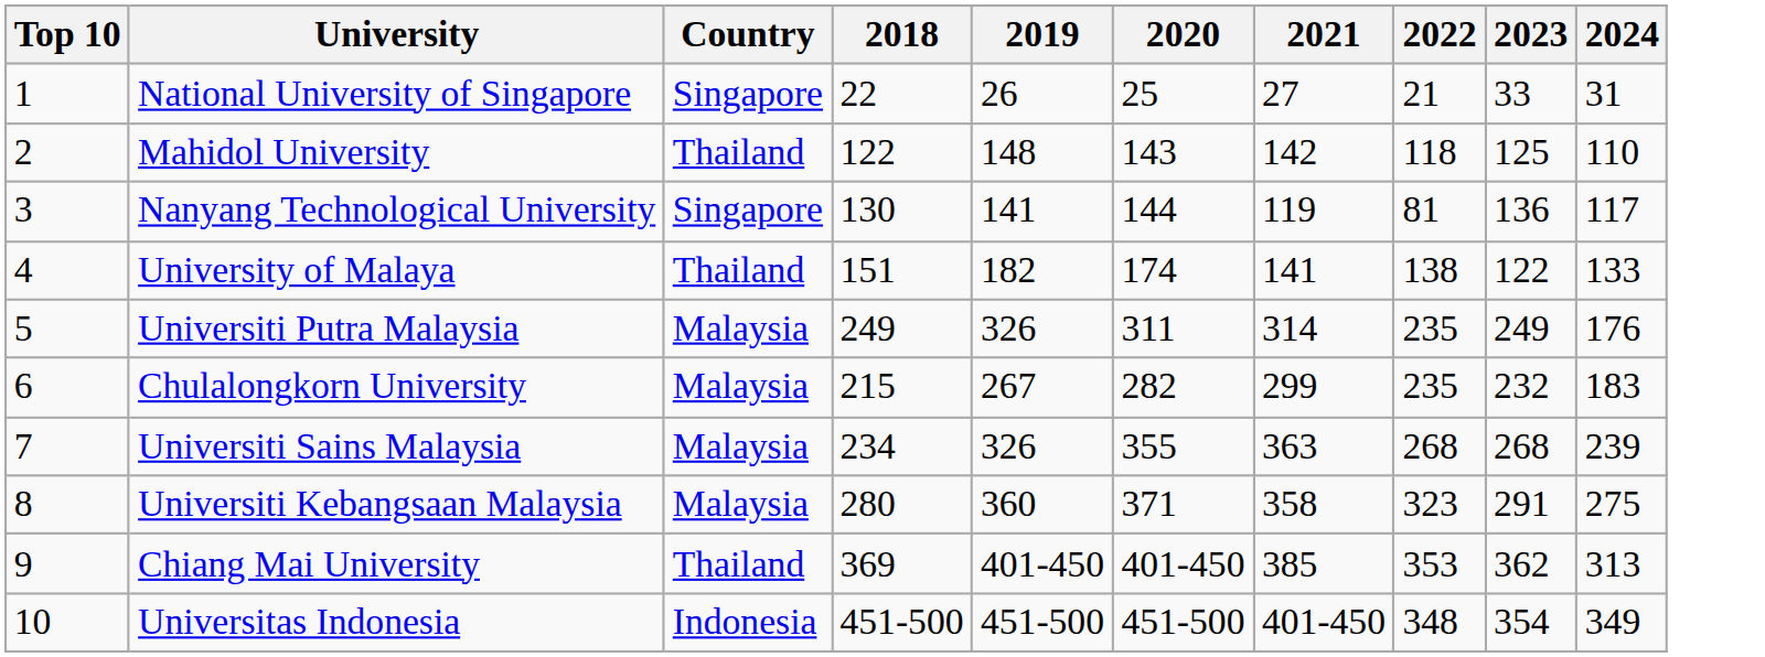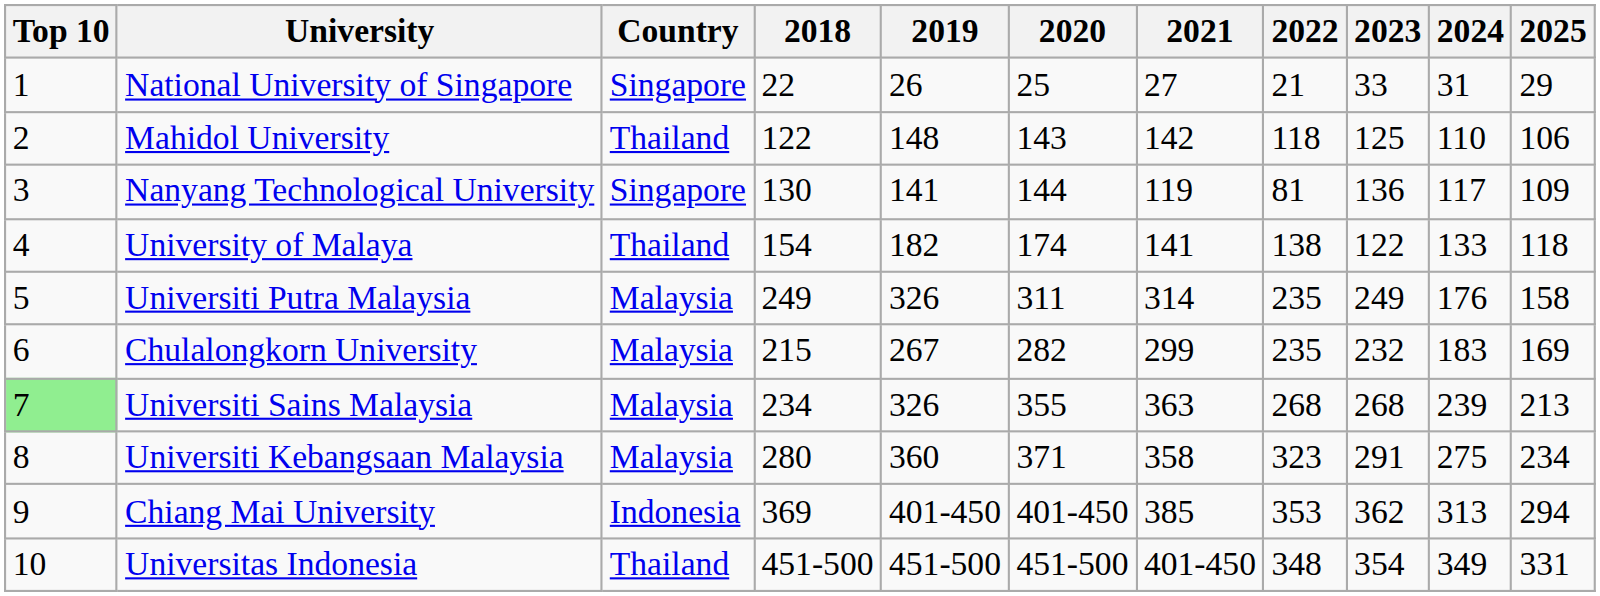+ column: 2025 | 29 | 106 | 109 | 118 | 158 | 169 | 213 | 234 | 294 | 331
University of Malaya | 2018: 151 -> 154
Universiti Sains Malaysia | Top 10: no background -> lightgreen background
Chiang Mai University | Country: Thailand -> Indonesia
Universitas Indonesia | Country: Indonesia -> Thailand
